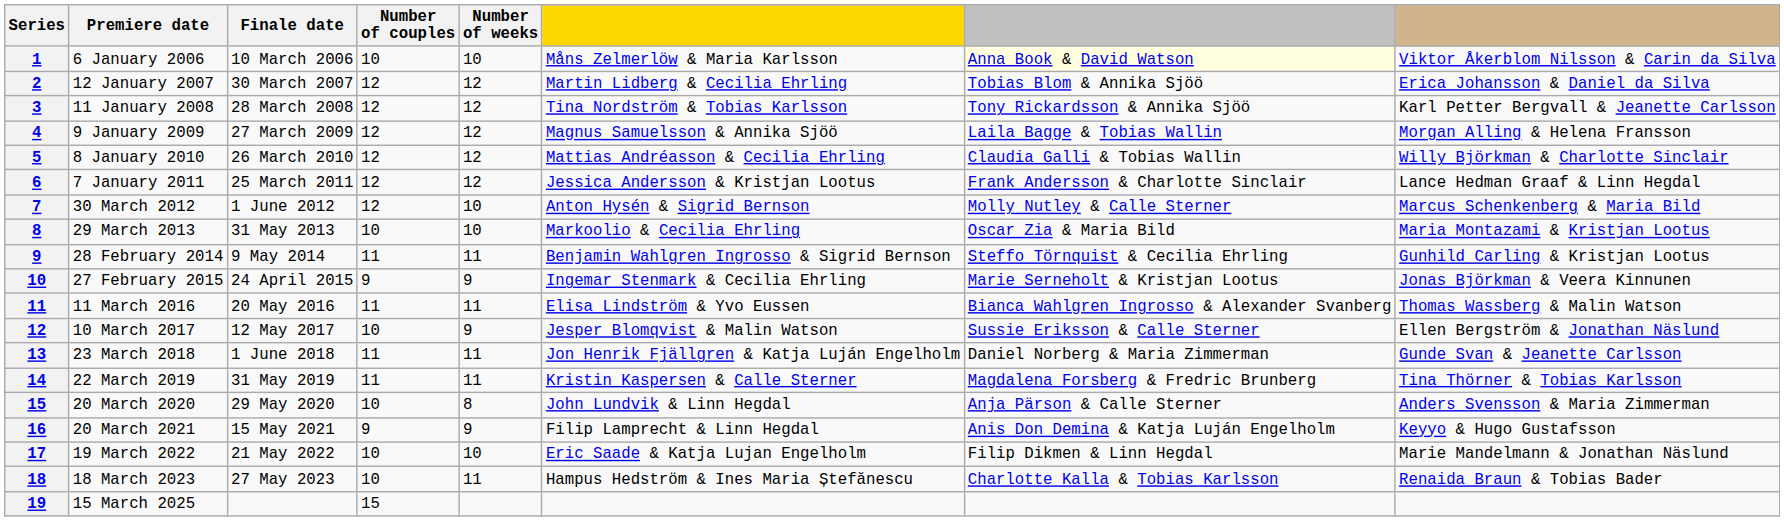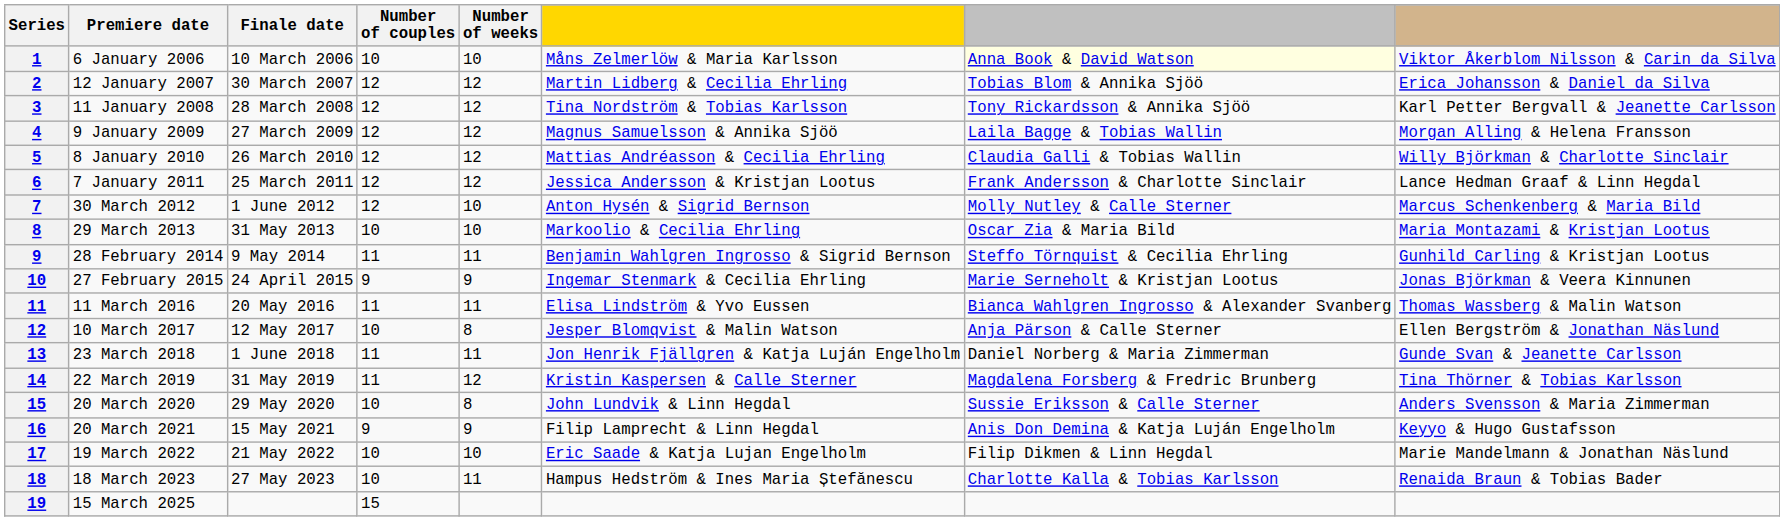10 March 2017 | Number of weeks: 9 -> 8
10 March 2017 | column 7: Sussie Eriksson & Calle Sterner -> Anja Pärson & Calle Sterner
22 March 2019 | Number of weeks: 11 -> 12
20 March 2020 | column 7: Anja Pärson & Calle Sterner -> Sussie Eriksson & Calle Sterner
